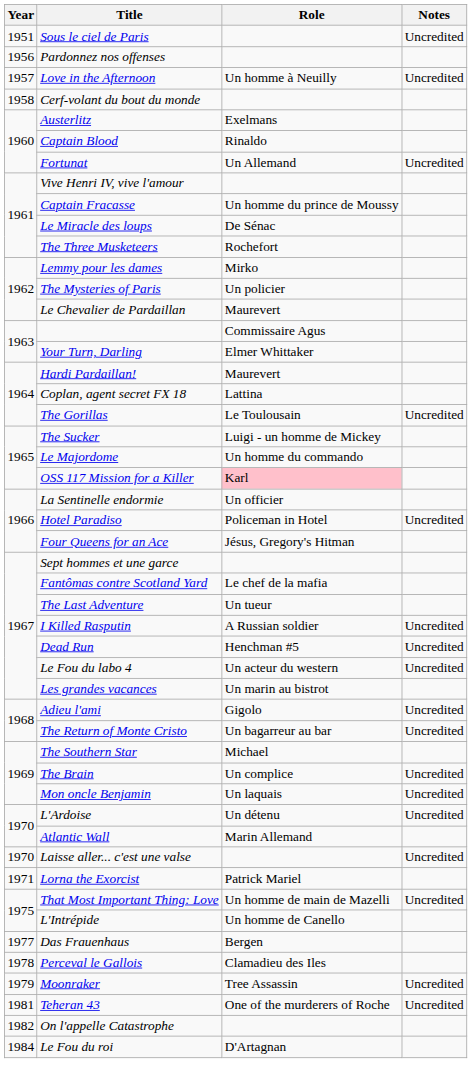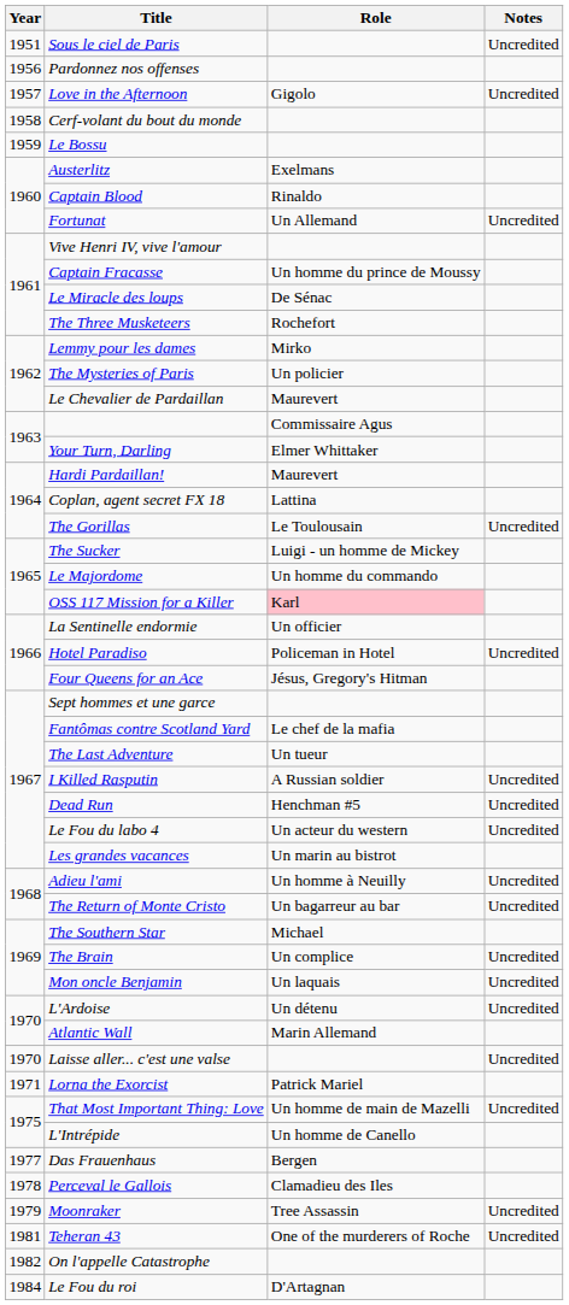Love in the Afternoon | Role: Un homme à Neuilly -> Gigolo
+ row: 1959 | Le Bossu
Adieu l'ami | Role: Gigolo -> Un homme à Neuilly
